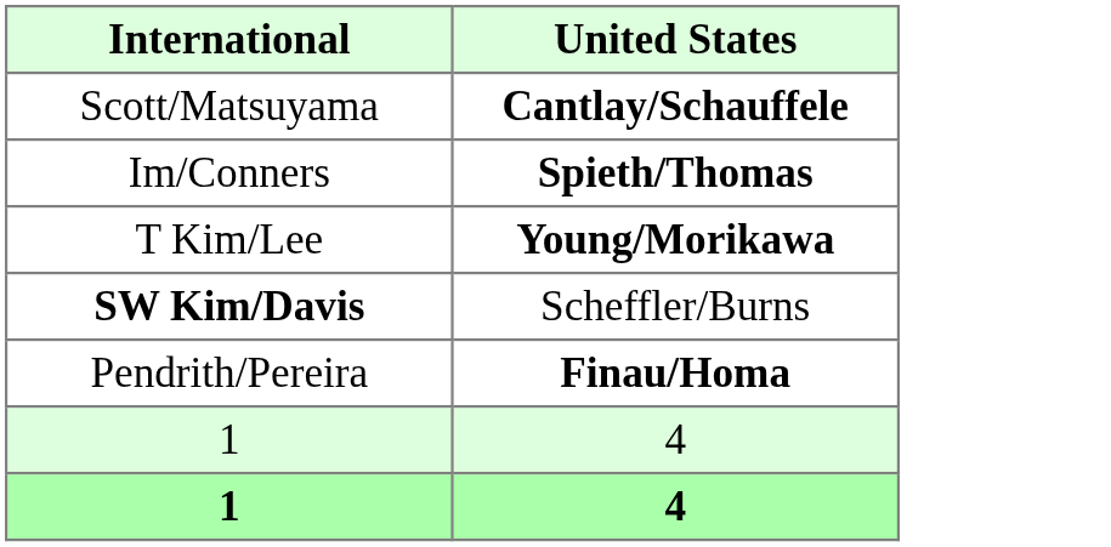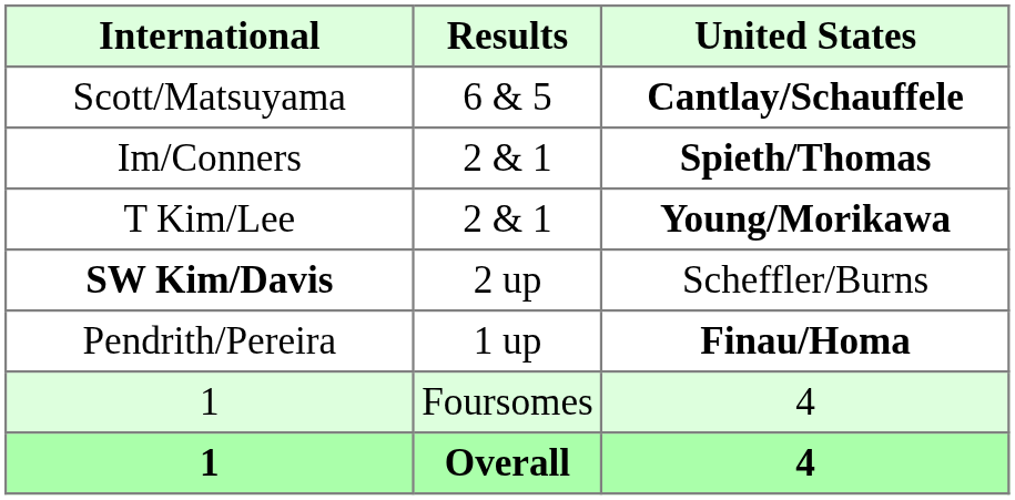+ column: Results | 6 & 5 | 2 & 1 | 2 & 1 | 2 up | 1 up | Foursomes | Overall
